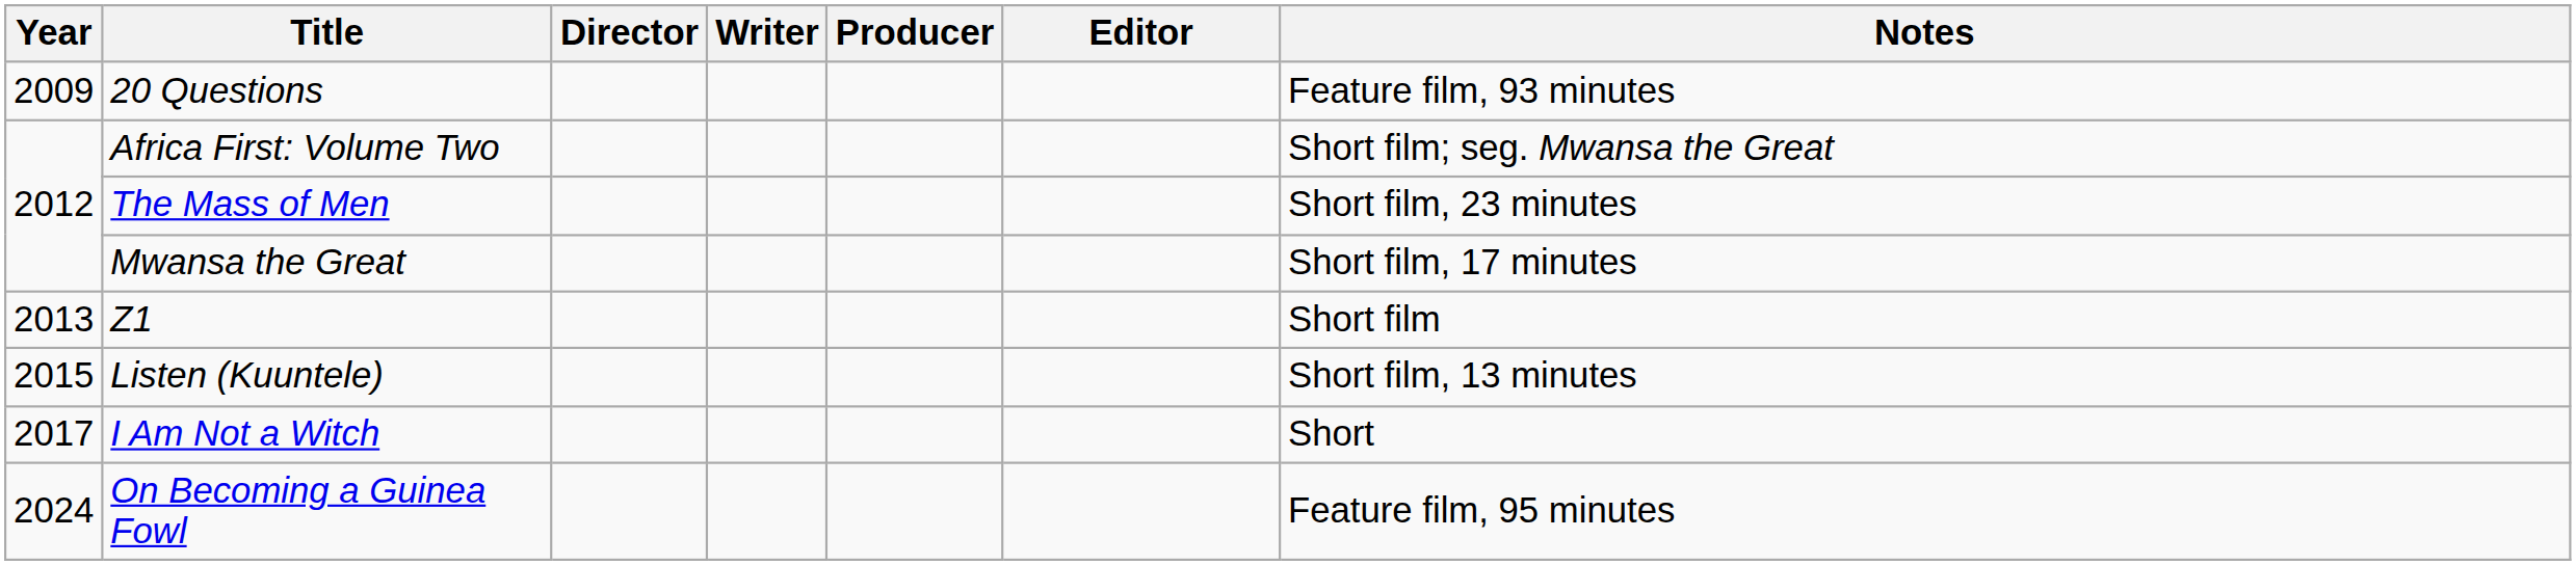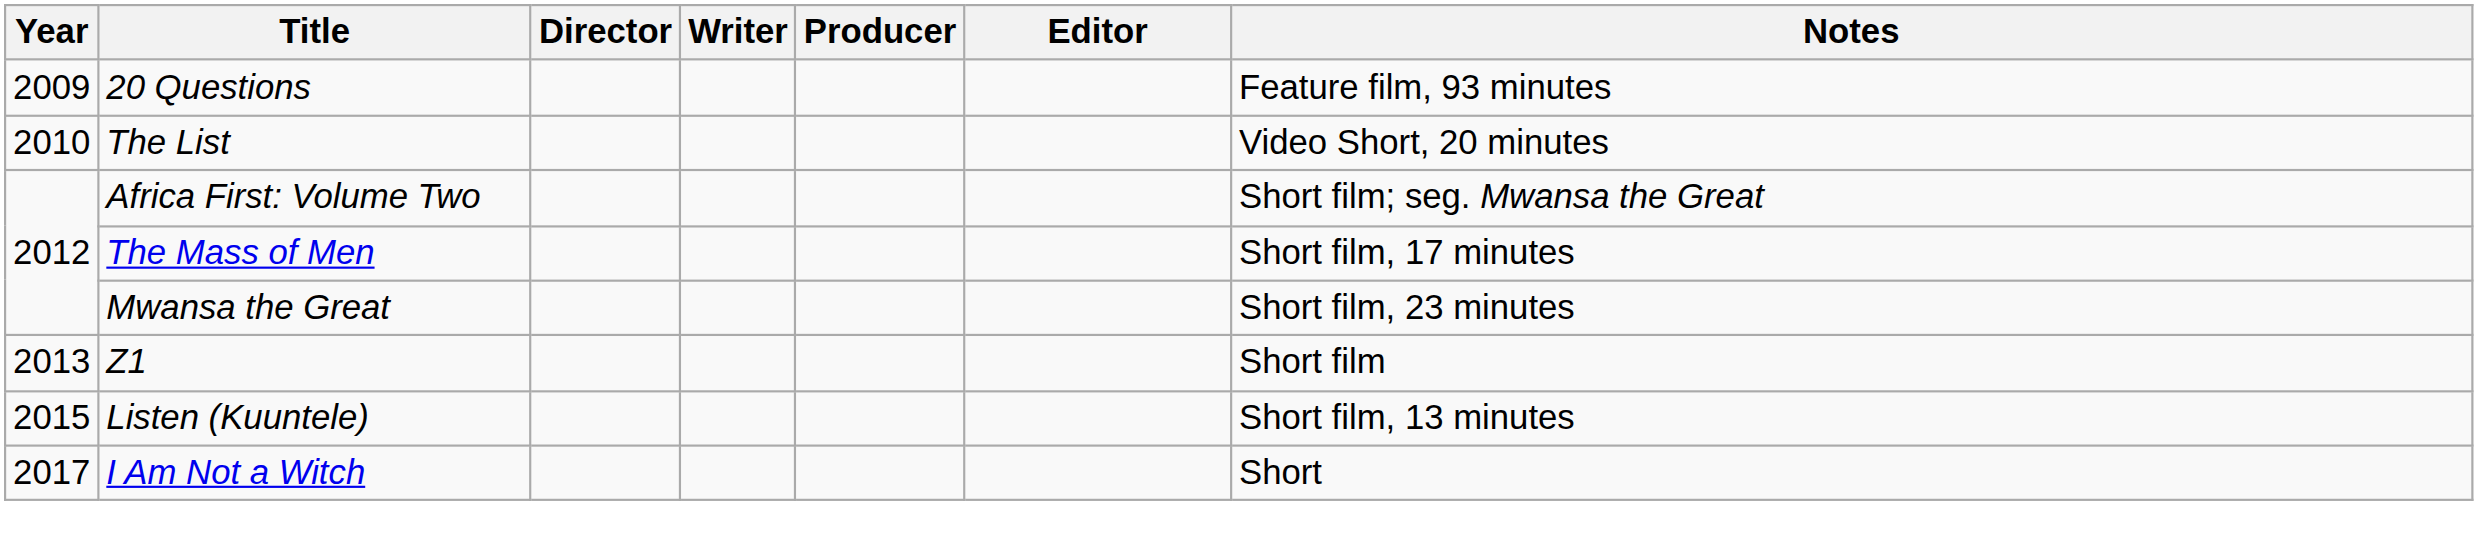+ row: 2010 | The List | Video Short, 20 minutes
The Mass of Men | Notes: Short film, 23 minutes -> Short film, 17 minutes
Mwansa the Great | Notes: Short film, 17 minutes -> Short film, 23 minutes
- row: 2024 | On Becoming a Guinea Fowl | Feature film, 95 minutes
